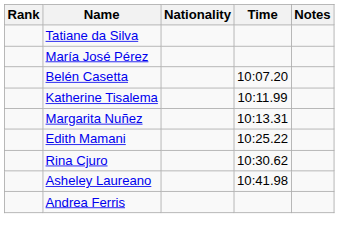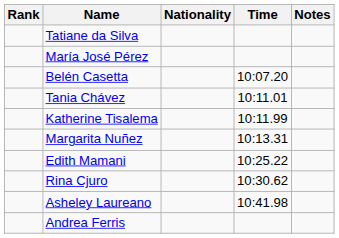+ row: Tania Chávez | 10:11.01
